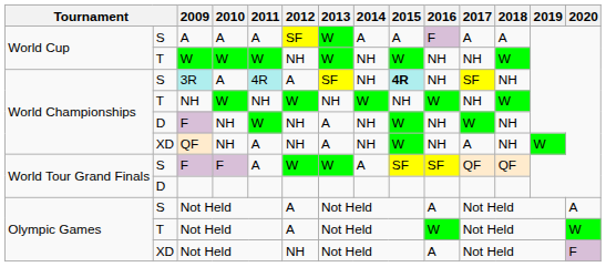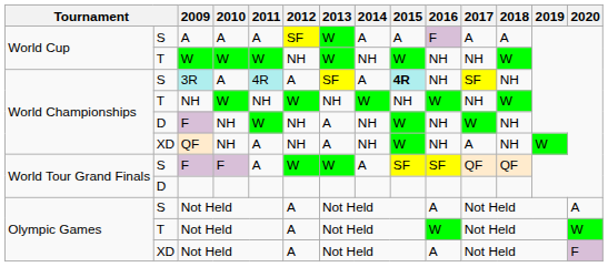3R | 2014: NH -> A
XD / Not Held | 2012: NH -> A
